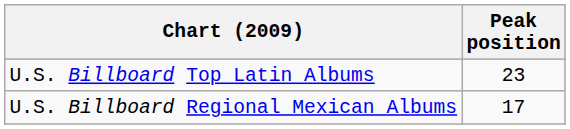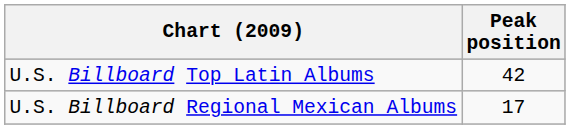U.S. Billboard Top Latin Albums | Peak position: 23 -> 42
